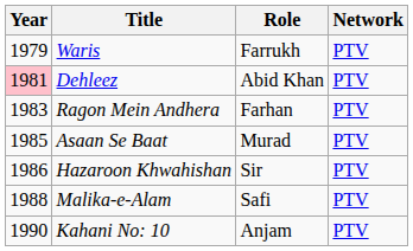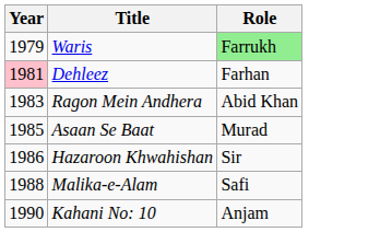- column: Network | PTV | PTV | PTV | PTV | PTV | PTV | PTV
Waris | Role: no background -> lightgreen background
Dehleez | Role: Abid Khan -> Farhan
Ragon Mein Andhera | Role: Farhan -> Abid Khan
